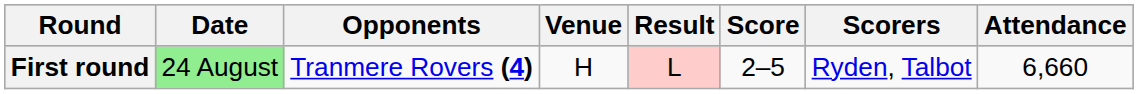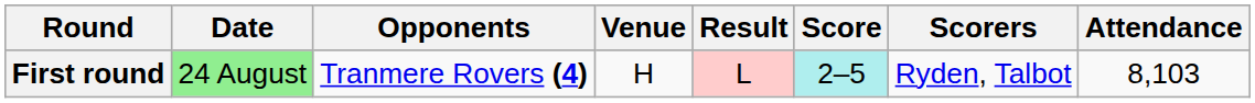First round | Score: no background -> paleturquoise background
First round | Attendance: 6,660 -> 8,103
